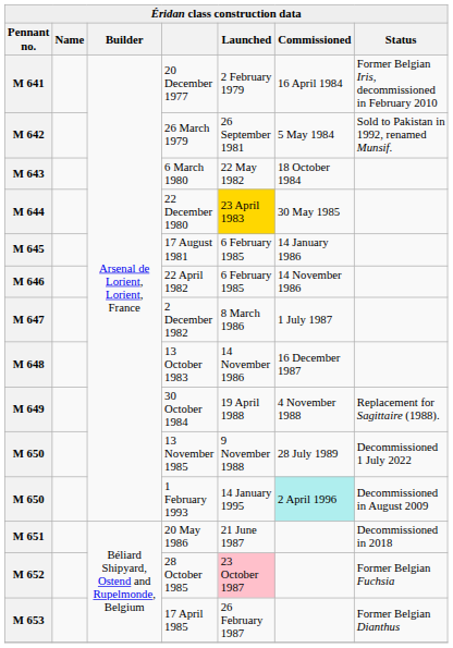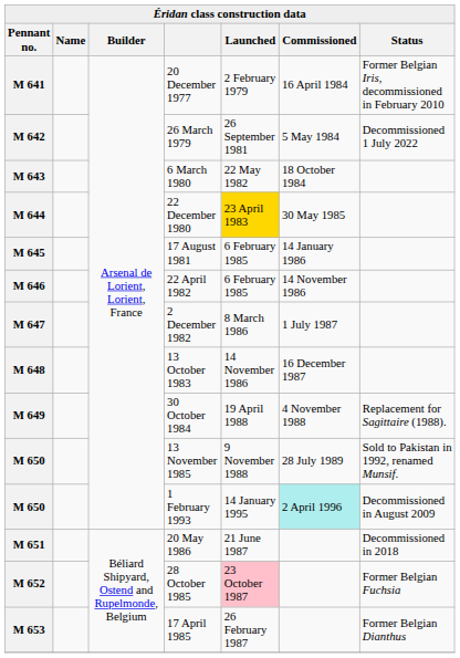M 642 | Status: Sold to Pakistan in 1992, renamed Munsif. -> Decommissioned 1 July 2022
M 650 / 13 November 1985 | Status: Decommissioned 1 July 2022 -> Sold to Pakistan in 1992, renamed Munsif.
